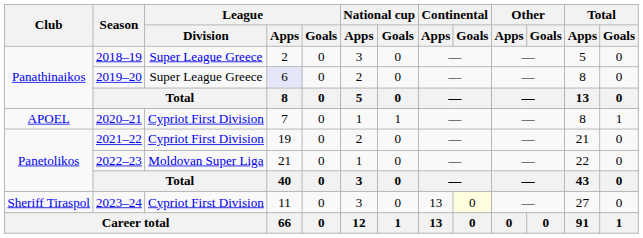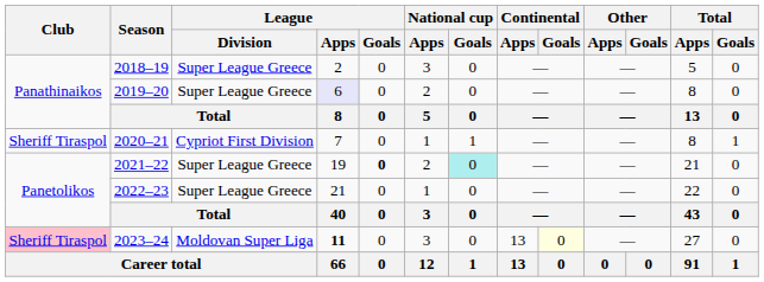2020–21 | Club: APOEL -> Sheriff Tiraspol
2021–22 | League / Division: Cypriot First Division -> Super League Greece
2021–22 | League / Goals: normal -> bold
2021–22 | National cup / Goals: no background -> paleturquoise background
2022–23 | League / Division: Moldovan Super Liga -> Super League Greece
2023–24 | Club: no background -> pink background
2023–24 | League / Division: Cypriot First Division -> Moldovan Super Liga
2023–24 | League / Apps: normal -> bold
